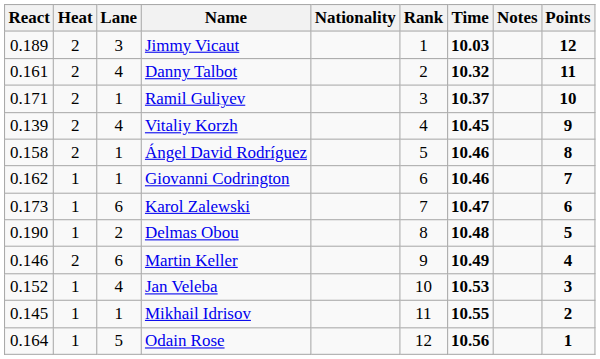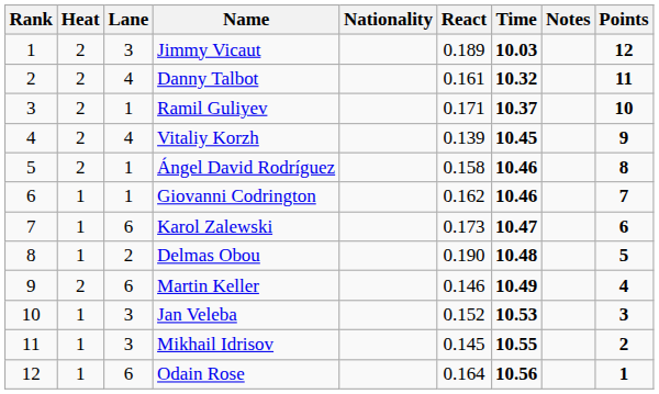columns swapped: Rank <-> React
Jan Veleba | Lane: 4 -> 3
Mikhail Idrisov | Lane: 1 -> 3
Odain Rose | Lane: 5 -> 6
